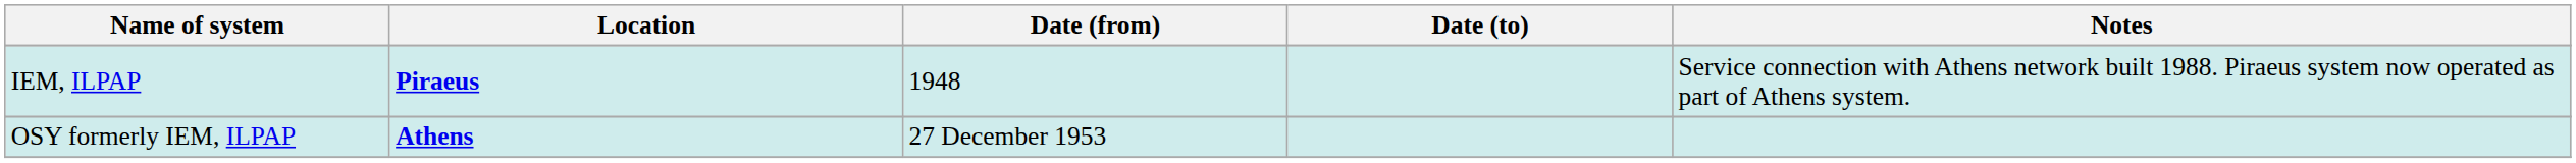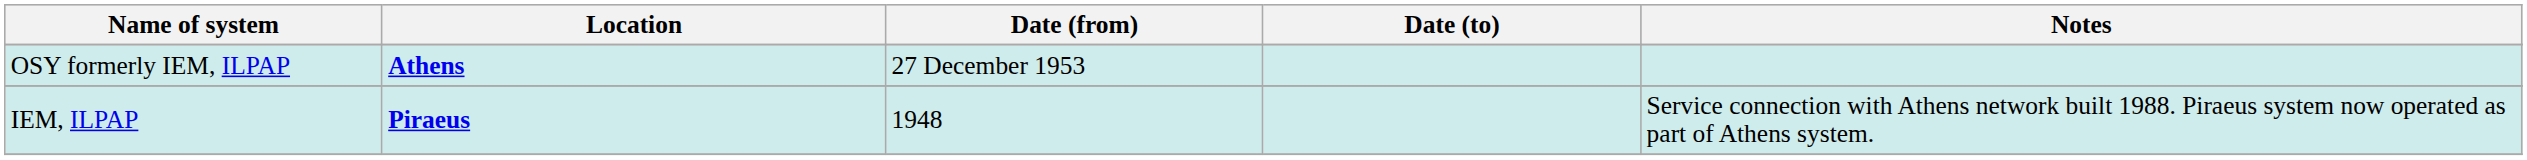rows swapped: OSY formerly IEM, ILPAP <-> IEM, ILPAP
